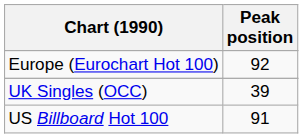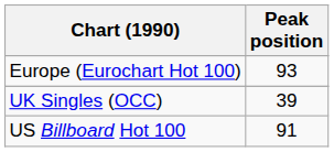Europe (Eurochart Hot 100) | Peak position: 92 -> 93
